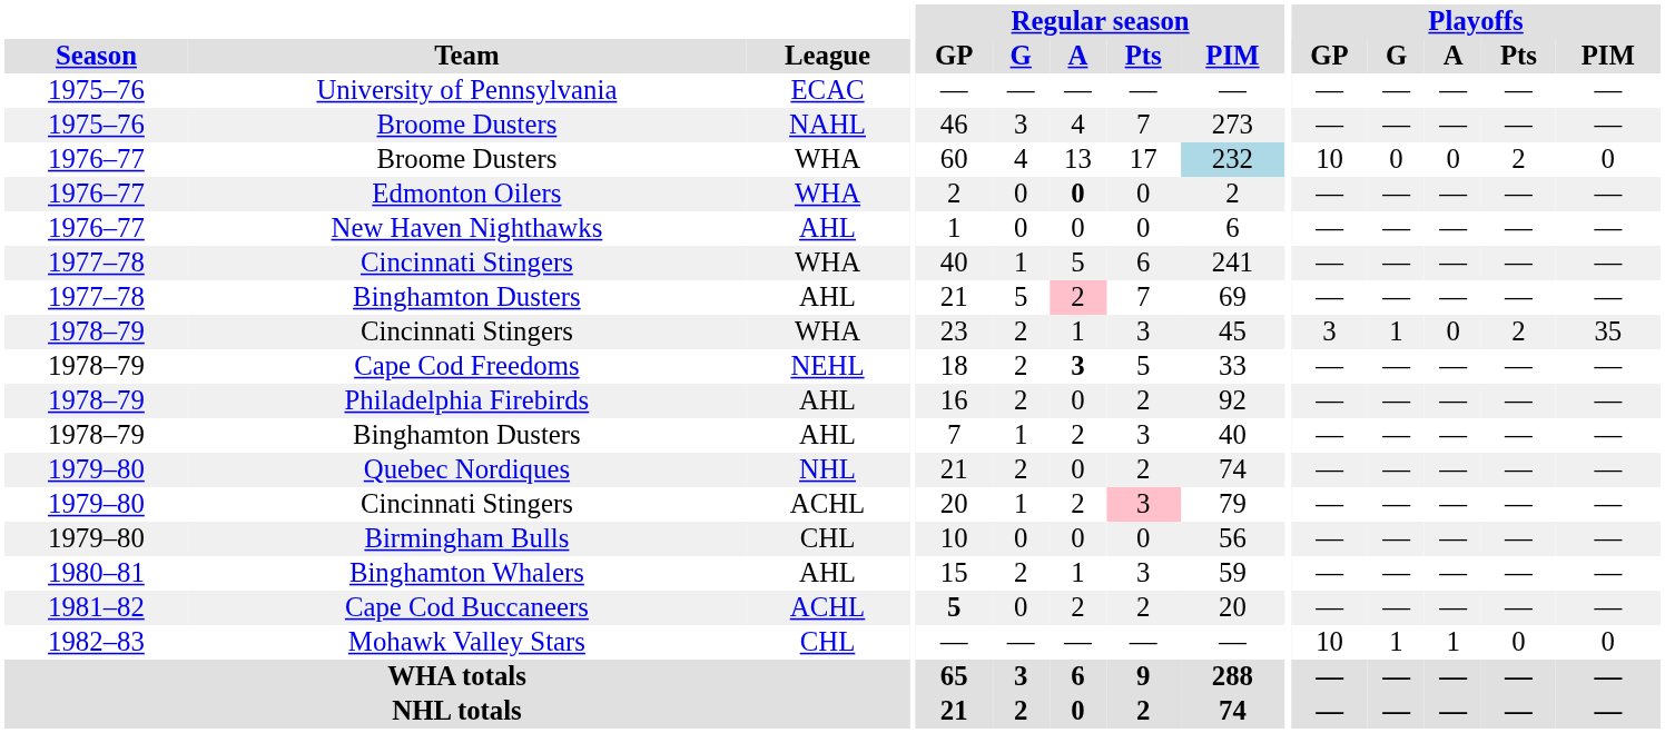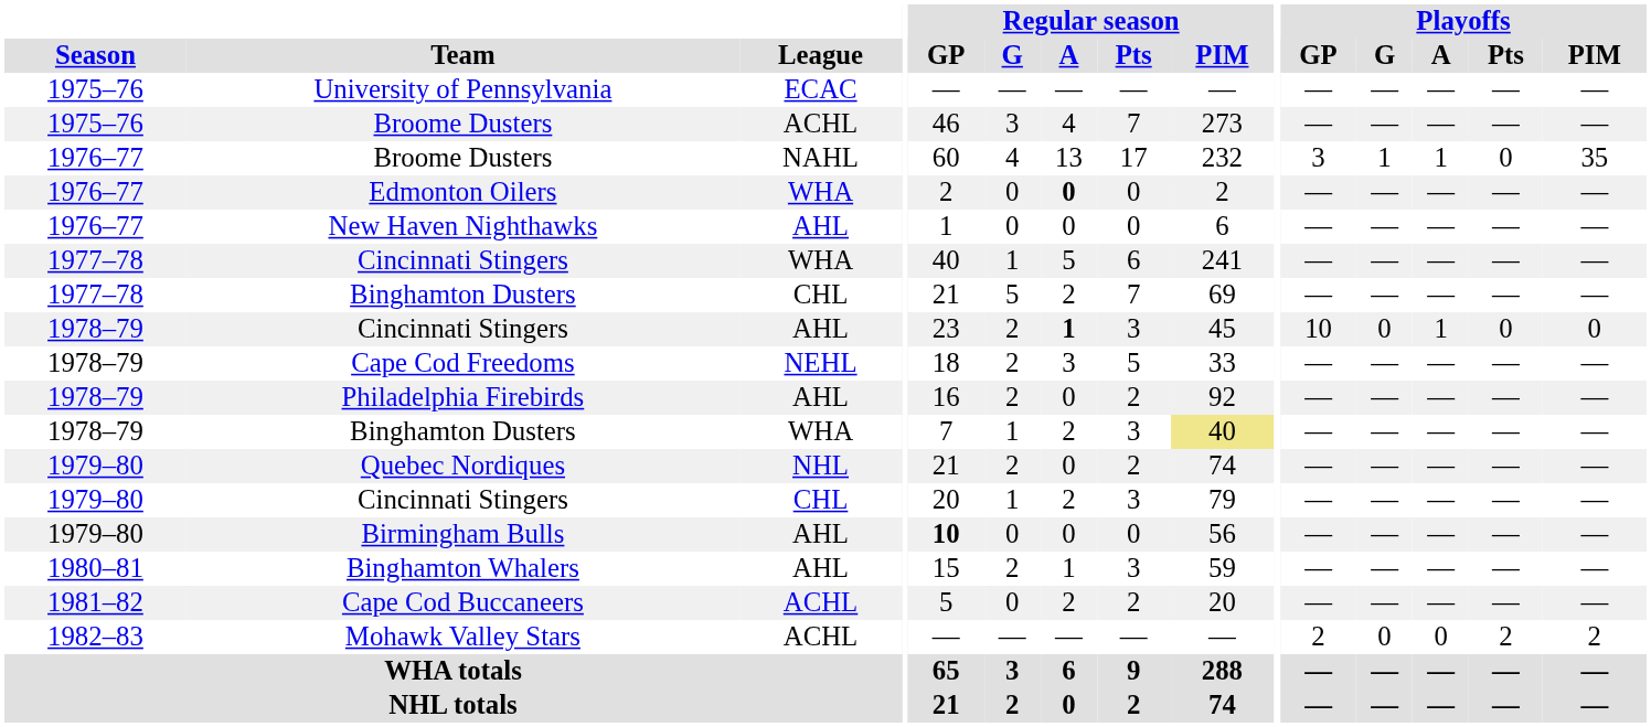1975–76 / Broome Dusters | League: NAHL -> ACHL
1976–77 / Broome Dusters | League: WHA -> NAHL
1976–77 / Broome Dusters | Regular season / PIM: lightblue background -> no background
1976–77 / Broome Dusters | Playoffs / GP: 10 -> 3
1976–77 / Broome Dusters | Playoffs / G: 0 -> 1
1976–77 / Broome Dusters | Playoffs / A: 0 -> 1
1976–77 / Broome Dusters | Playoffs / Pts: 2 -> 0
1976–77 / Broome Dusters | Playoffs / PIM: 0 -> 35
1977–78 / Binghamton Dusters | League: AHL -> CHL
1977–78 / Binghamton Dusters | Regular season / A: pink background -> no background
1978–79 / Cincinnati Stingers | League: WHA -> AHL
1978–79 / Cincinnati Stingers | Regular season / A: normal -> bold
1978–79 / Cincinnati Stingers | Playoffs / GP: 3 -> 10
1978–79 / Cincinnati Stingers | Playoffs / G: 1 -> 0
1978–79 / Cincinnati Stingers | Playoffs / A: 0 -> 1
1978–79 / Cincinnati Stingers | Playoffs / Pts: 2 -> 0
1978–79 / Cincinnati Stingers | Playoffs / PIM: 35 -> 0
Cape Cod Freedoms | Regular season / A: bold -> normal
1978–79 / Binghamton Dusters | League: AHL -> WHA
1978–79 / Binghamton Dusters | Regular season / PIM: no background -> khaki background
1979–80 / Cincinnati Stingers | League: ACHL -> CHL
1979–80 / Cincinnati Stingers | Regular season / Pts: pink background -> no background
Birmingham Bulls | League: CHL -> AHL
Birmingham Bulls | Regular season / GP: normal -> bold
Cape Cod Buccaneers | Regular season / GP: bold -> normal
Mohawk Valley Stars | League: CHL -> ACHL
Mohawk Valley Stars | Playoffs / GP: 10 -> 2
Mohawk Valley Stars | Playoffs / G: 1 -> 0
Mohawk Valley Stars | Playoffs / A: 1 -> 0
Mohawk Valley Stars | Playoffs / Pts: 0 -> 2
Mohawk Valley Stars | Playoffs / PIM: 0 -> 2
